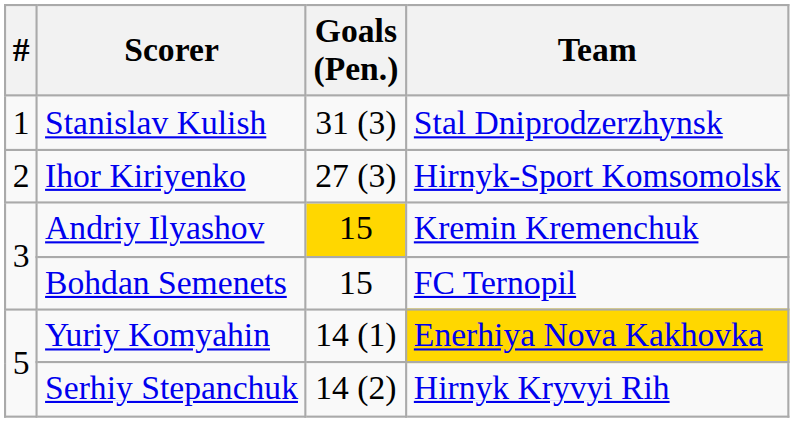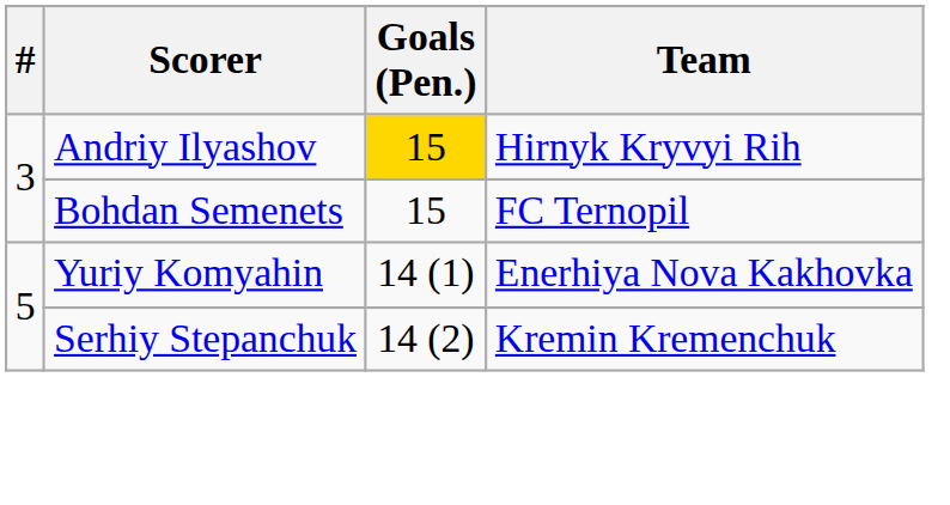- row: 1 | Stanislav Kulish | 31 (3) | Stal Dniprodzerzhynsk
- row: 2 | Ihor Kiriyenko | 27 (3) | Hirnyk-Sport Komsomolsk
Andriy Ilyashov | Team: Kremin Kremenchuk -> Hirnyk Kryvyi Rih
Yuriy Komyahin | Team: gold background -> no background
Serhiy Stepanchuk | Team: Hirnyk Kryvyi Rih -> Kremin Kremenchuk
